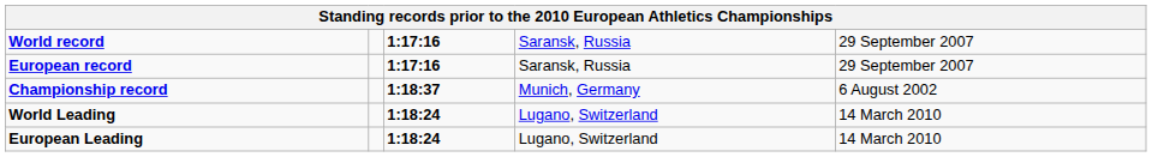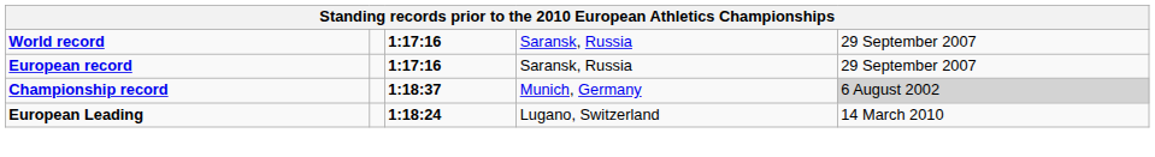Championship record | column 5: no background -> lightgrey background
- row: World Leading | 1:18:24 | Lugano, Switzerland | 14 March 2010
